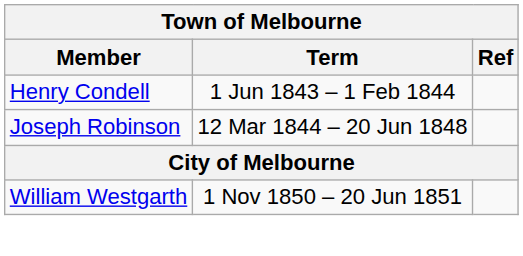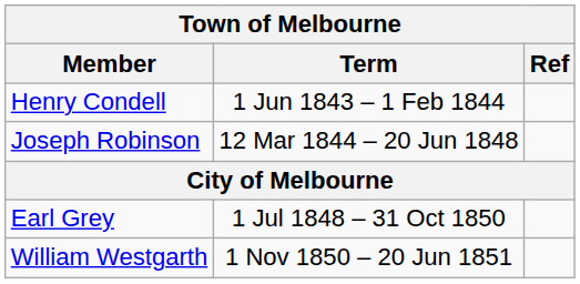+ row: Earl Grey | 1 Jul 1848 – 31 Oct 1850
